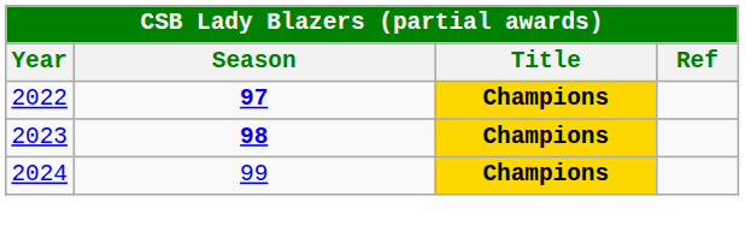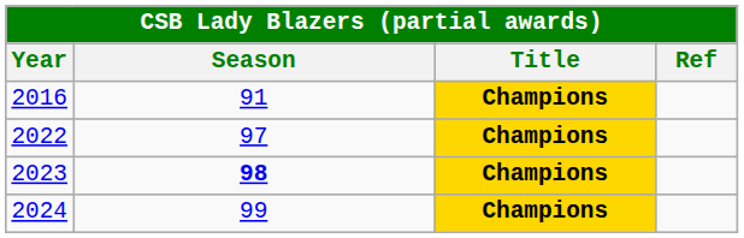+ row: 2016 | 91 | Champions
2022 | Season: bold -> normal
